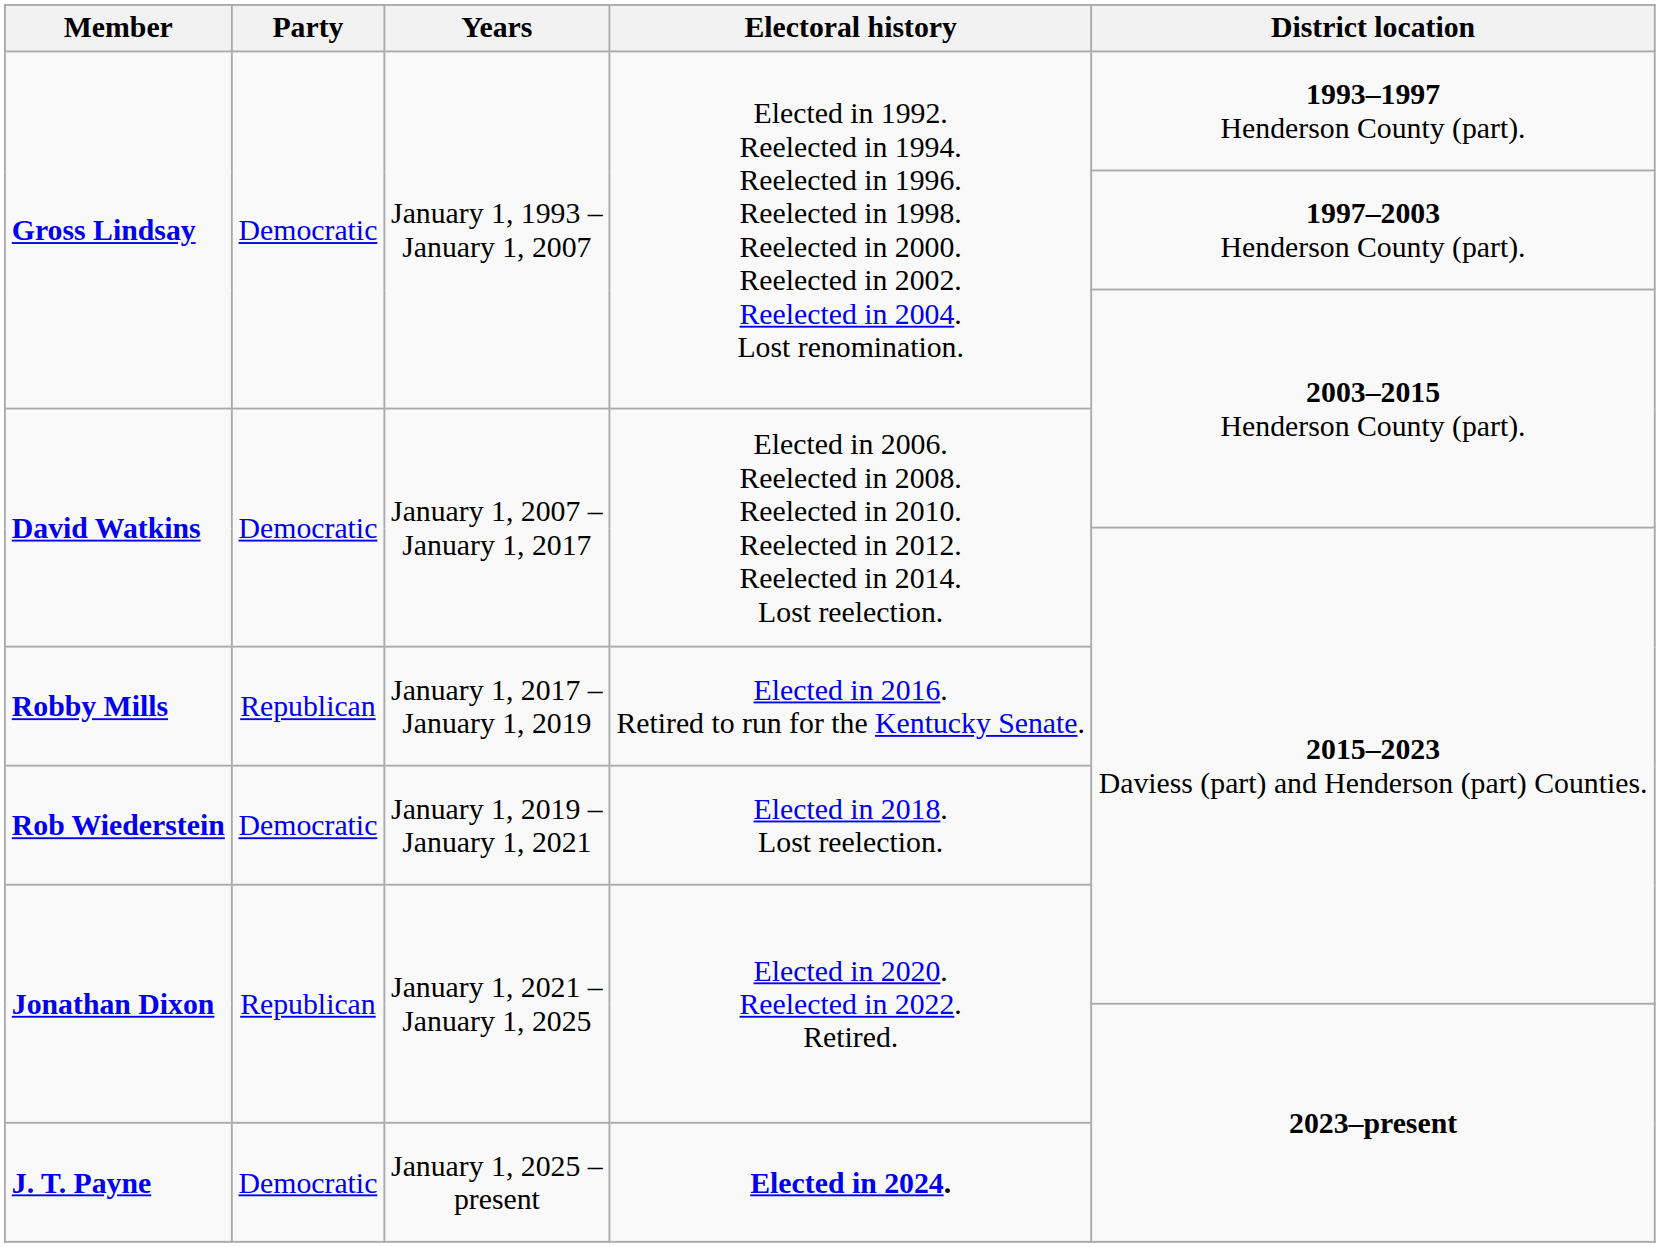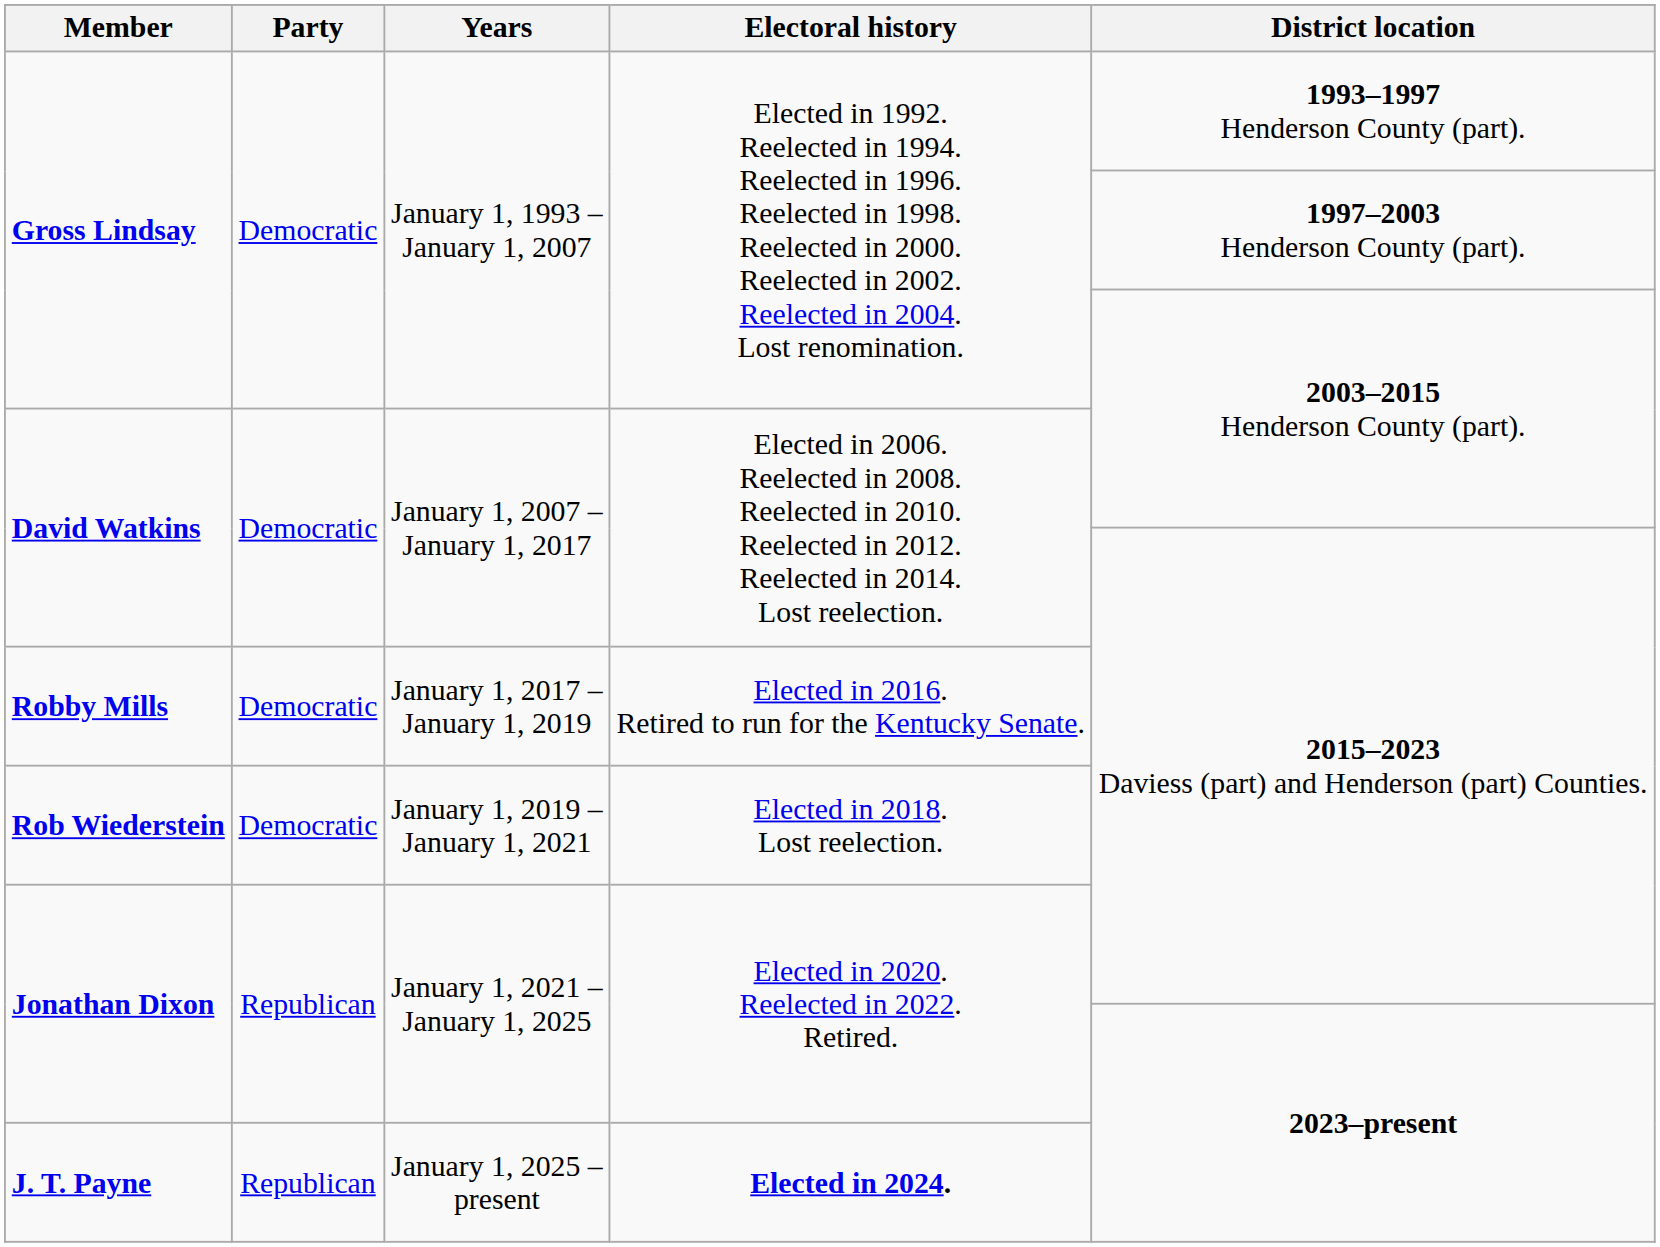Robby Mills | Party: Republican -> Democratic
J. T. Payne | Party: Democratic -> Republican
